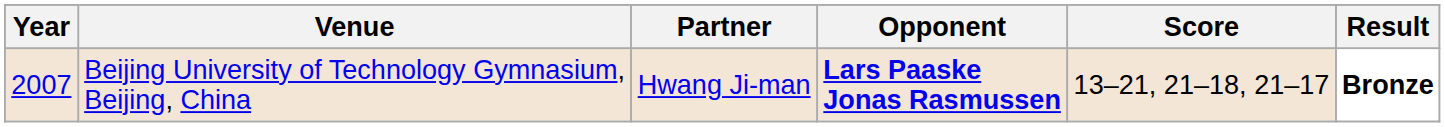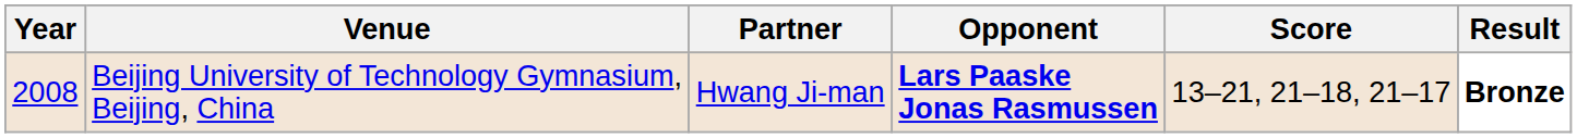Beijing University of Technology Gymnasium, Beijing, China | Year: 2007 -> 2008
